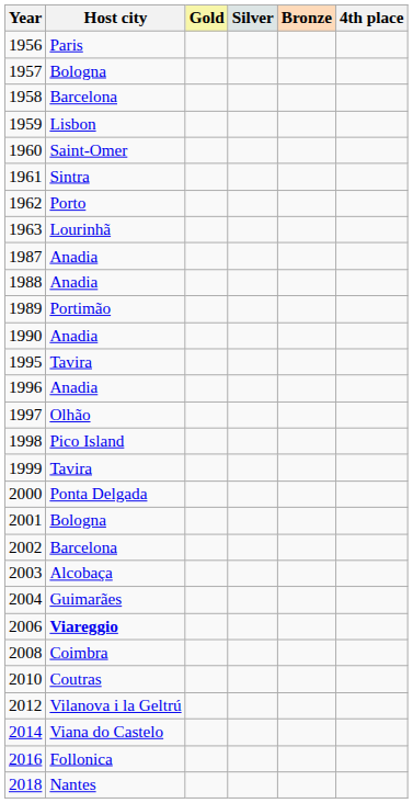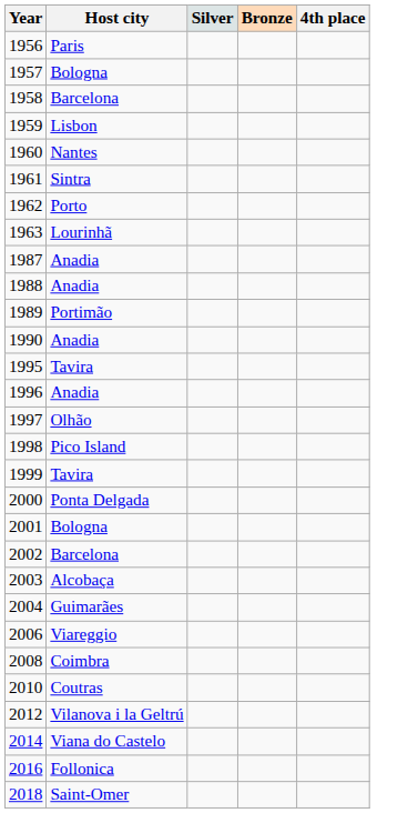- column: Gold
1960 | Host city: Saint-Omer -> Nantes
2006 | Host city: bold -> normal
2018 | Host city: Nantes -> Saint-Omer
